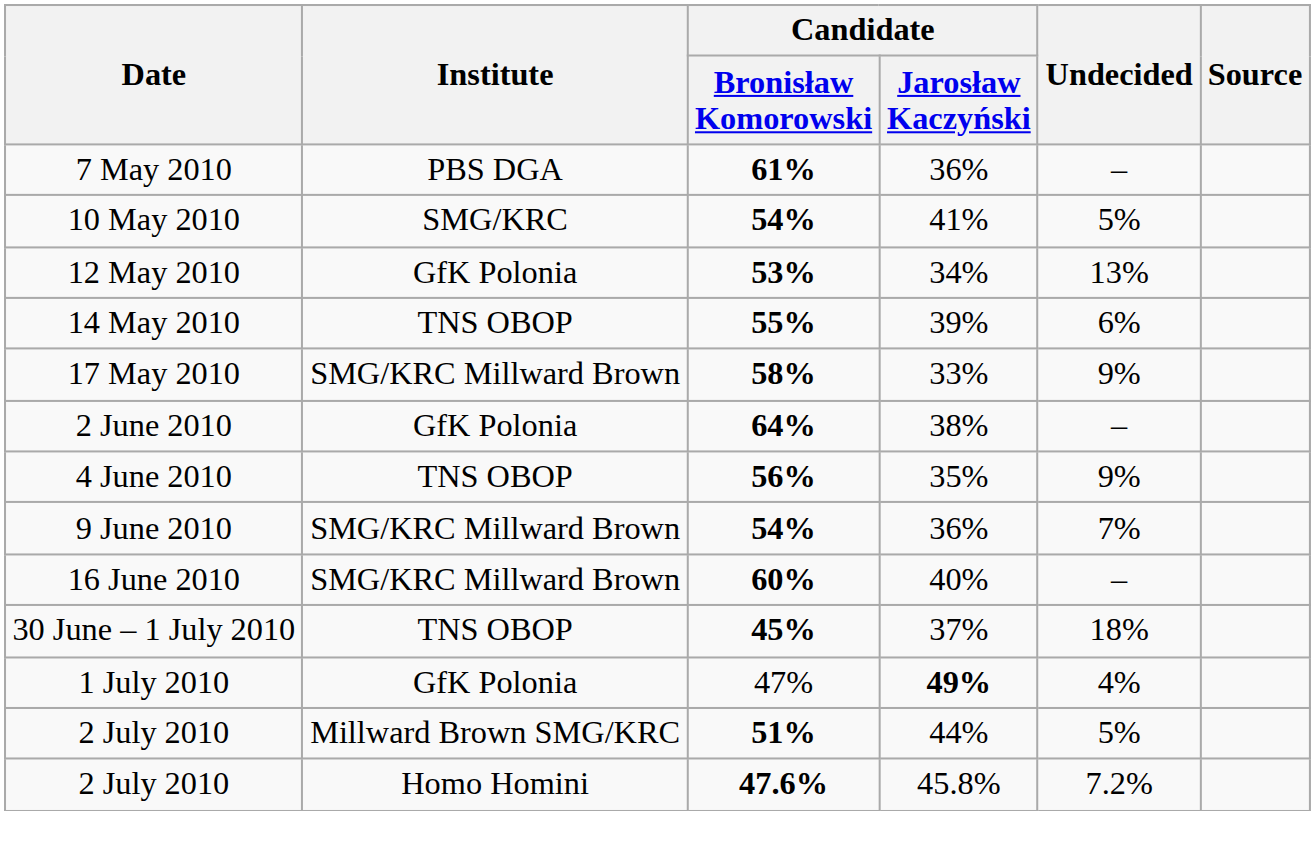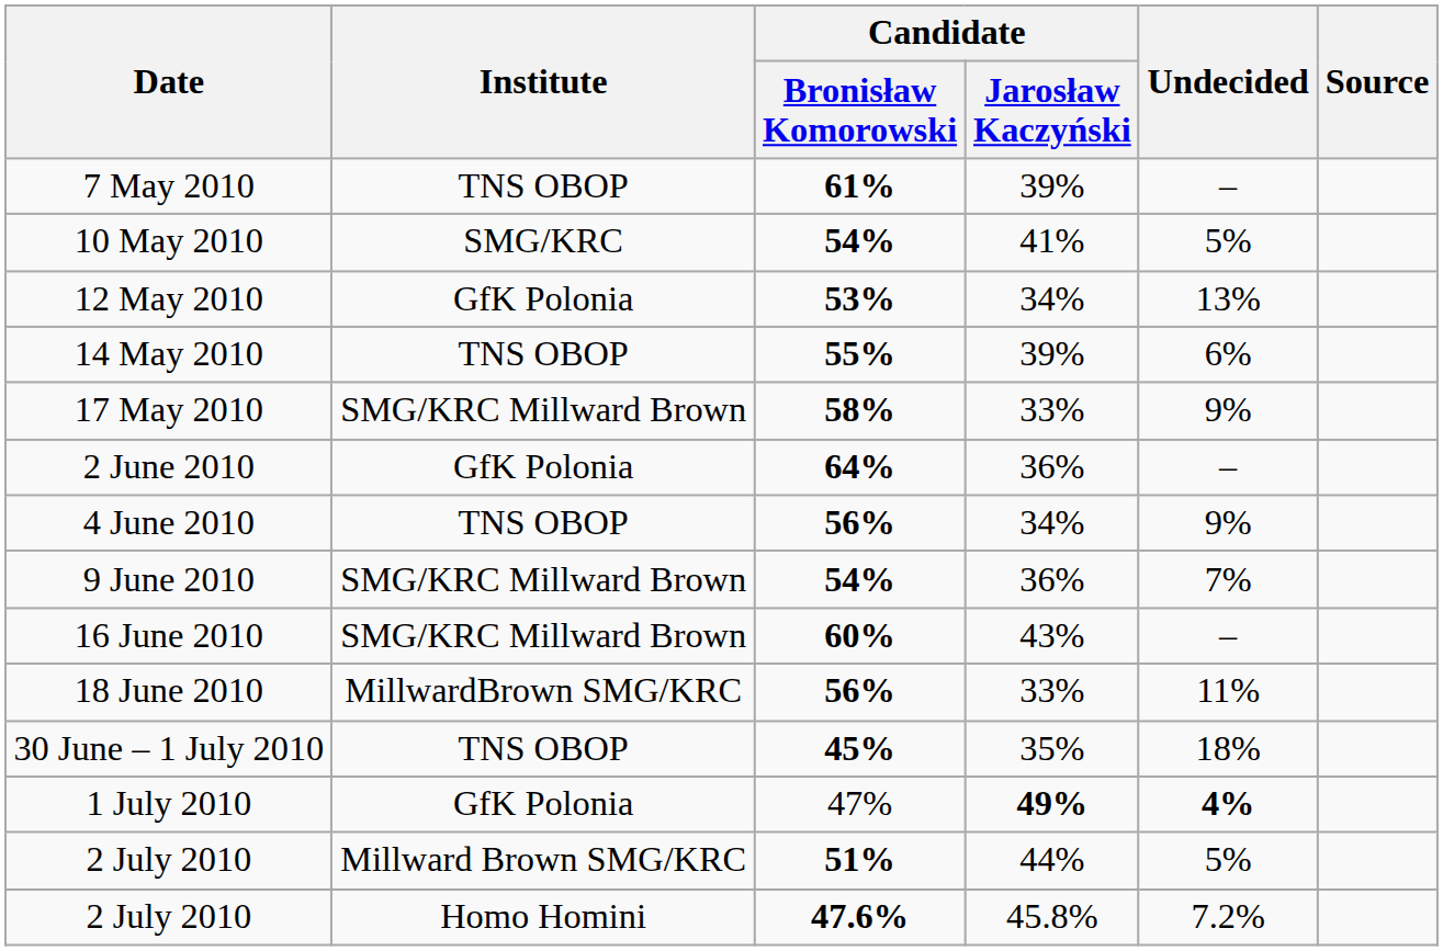7 May 2010 | Institute: PBS DGA -> TNS OBOP
7 May 2010 | Candidate / Jarosław Kaczyński: 36% -> 39%
2 June 2010 | Candidate / Jarosław Kaczyński: 38% -> 36%
4 June 2010 | Candidate / Jarosław Kaczyński: 35% -> 34%
16 June 2010 | Candidate / Jarosław Kaczyński: 40% -> 43%
+ row: 18 June 2010 | MillwardBrown SMG/KRC | 56% | 33% | 11%
30 June – 1 July 2010 | Candidate / Jarosław Kaczyński: 37% -> 35%
1 July 2010 | Undecided: normal -> bold
